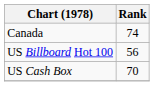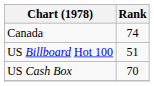US Billboard Hot 100 | Rank: 56 -> 51
